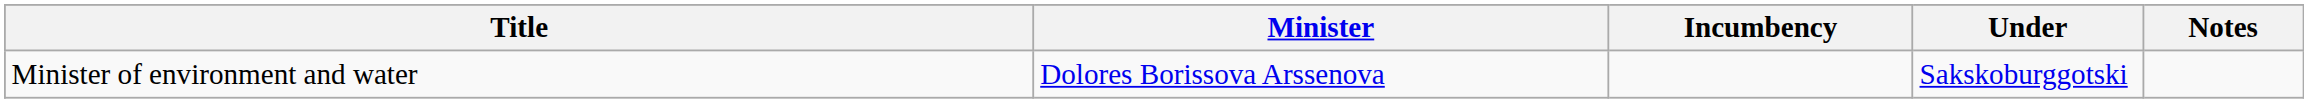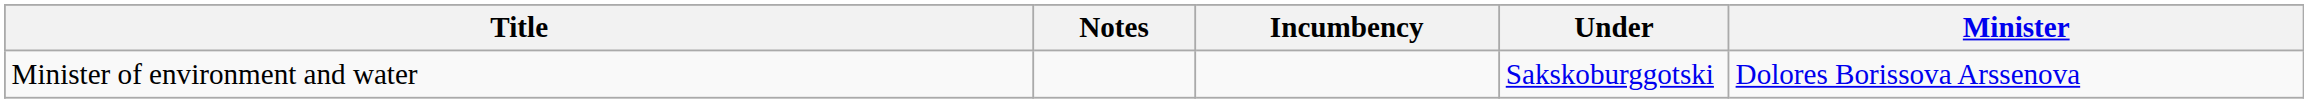columns swapped: Minister <-> Notes
